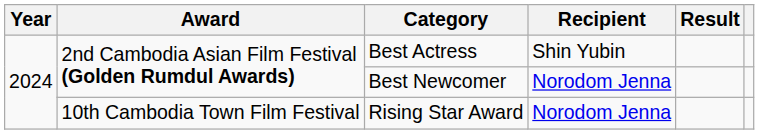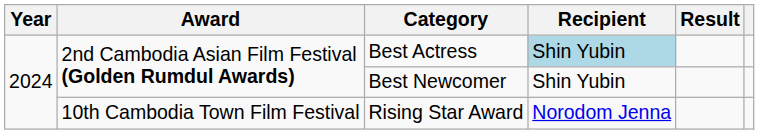Best Actress | Recipient: no background -> lightblue background
Best Newcomer | Recipient: Norodom Jenna -> Shin Yubin
